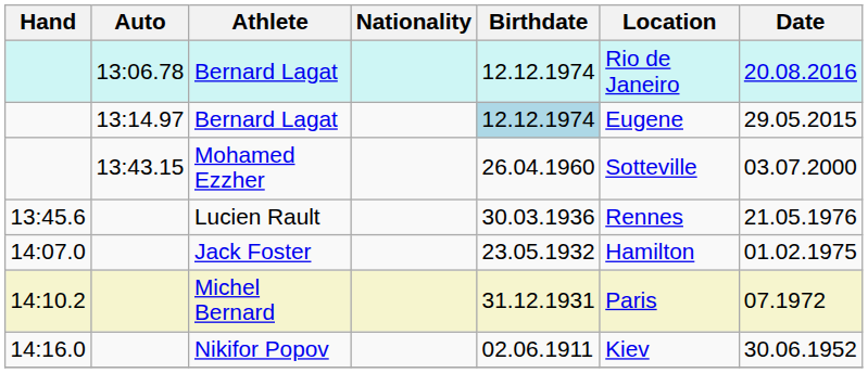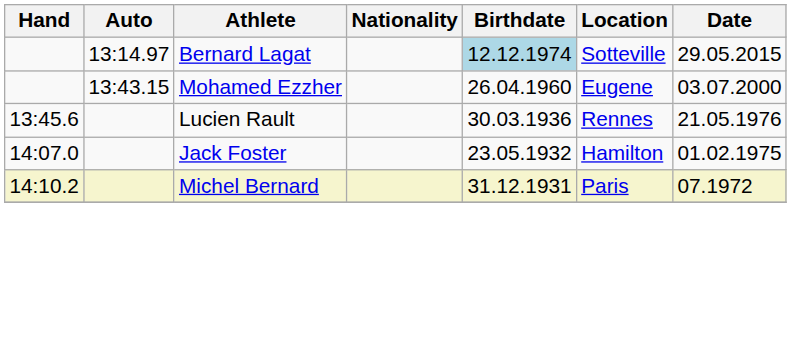- row: 13:06.78 | Bernard Lagat | 12.12.1974 | Rio de Janeiro | 20.08.2016
13:14.97 / Bernard Lagat | Location: Eugene -> Sotteville
Mohamed Ezzher | Location: Sotteville -> Eugene
- row: 14:16.0 | Nikifor Popov | 02.06.1911 | Kiev | 30.06.1952
